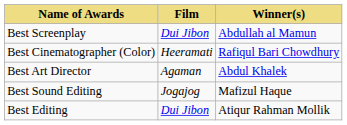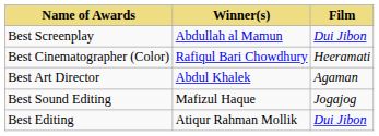columns swapped: Winner(s) <-> Film
